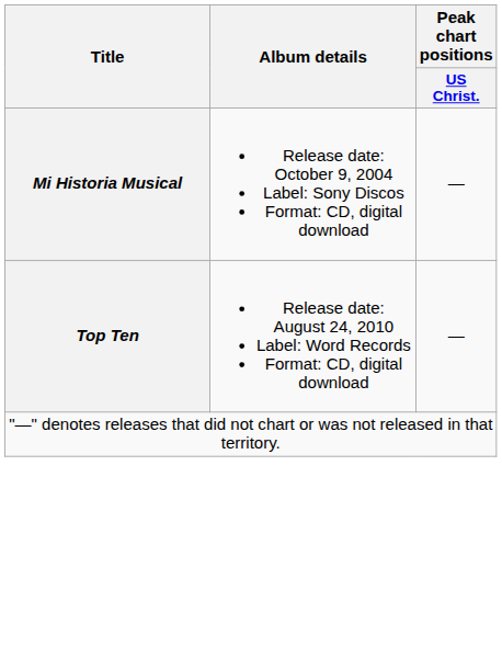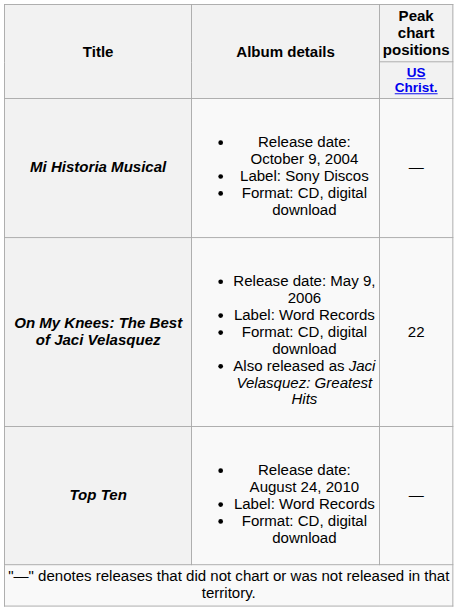+ row: On My Knees: The Best of Jaci Velasquez | Release date: May 9, 2006 Label: Word Records Format: CD, digital download Also released as Jaci Velasquez: Greatest Hits | 22
